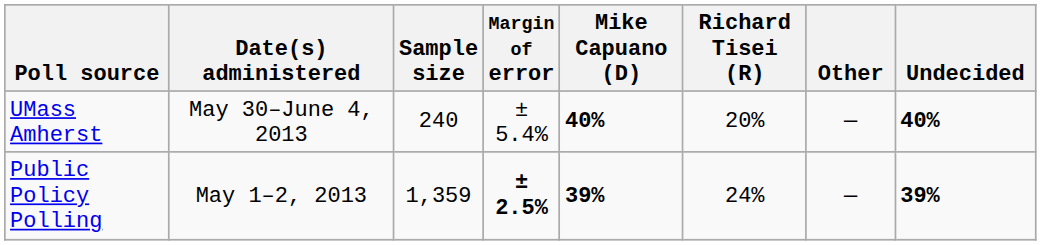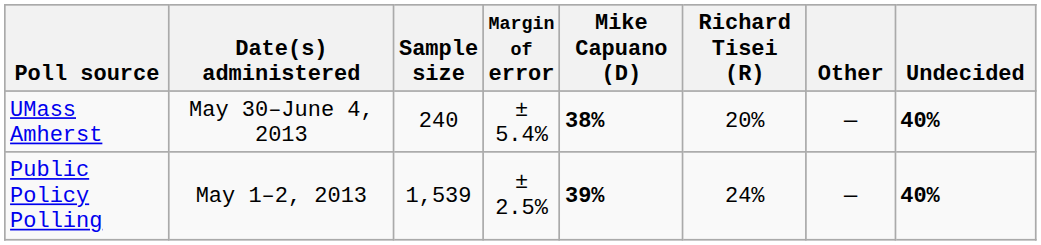UMass Amherst | Mike Capuano (D): 40% -> 38%
Public Policy Polling | Sample size: 1,359 -> 1,539
Public Policy Polling | Margin of error: bold -> normal
Public Policy Polling | Undecided: 39% -> 40%
